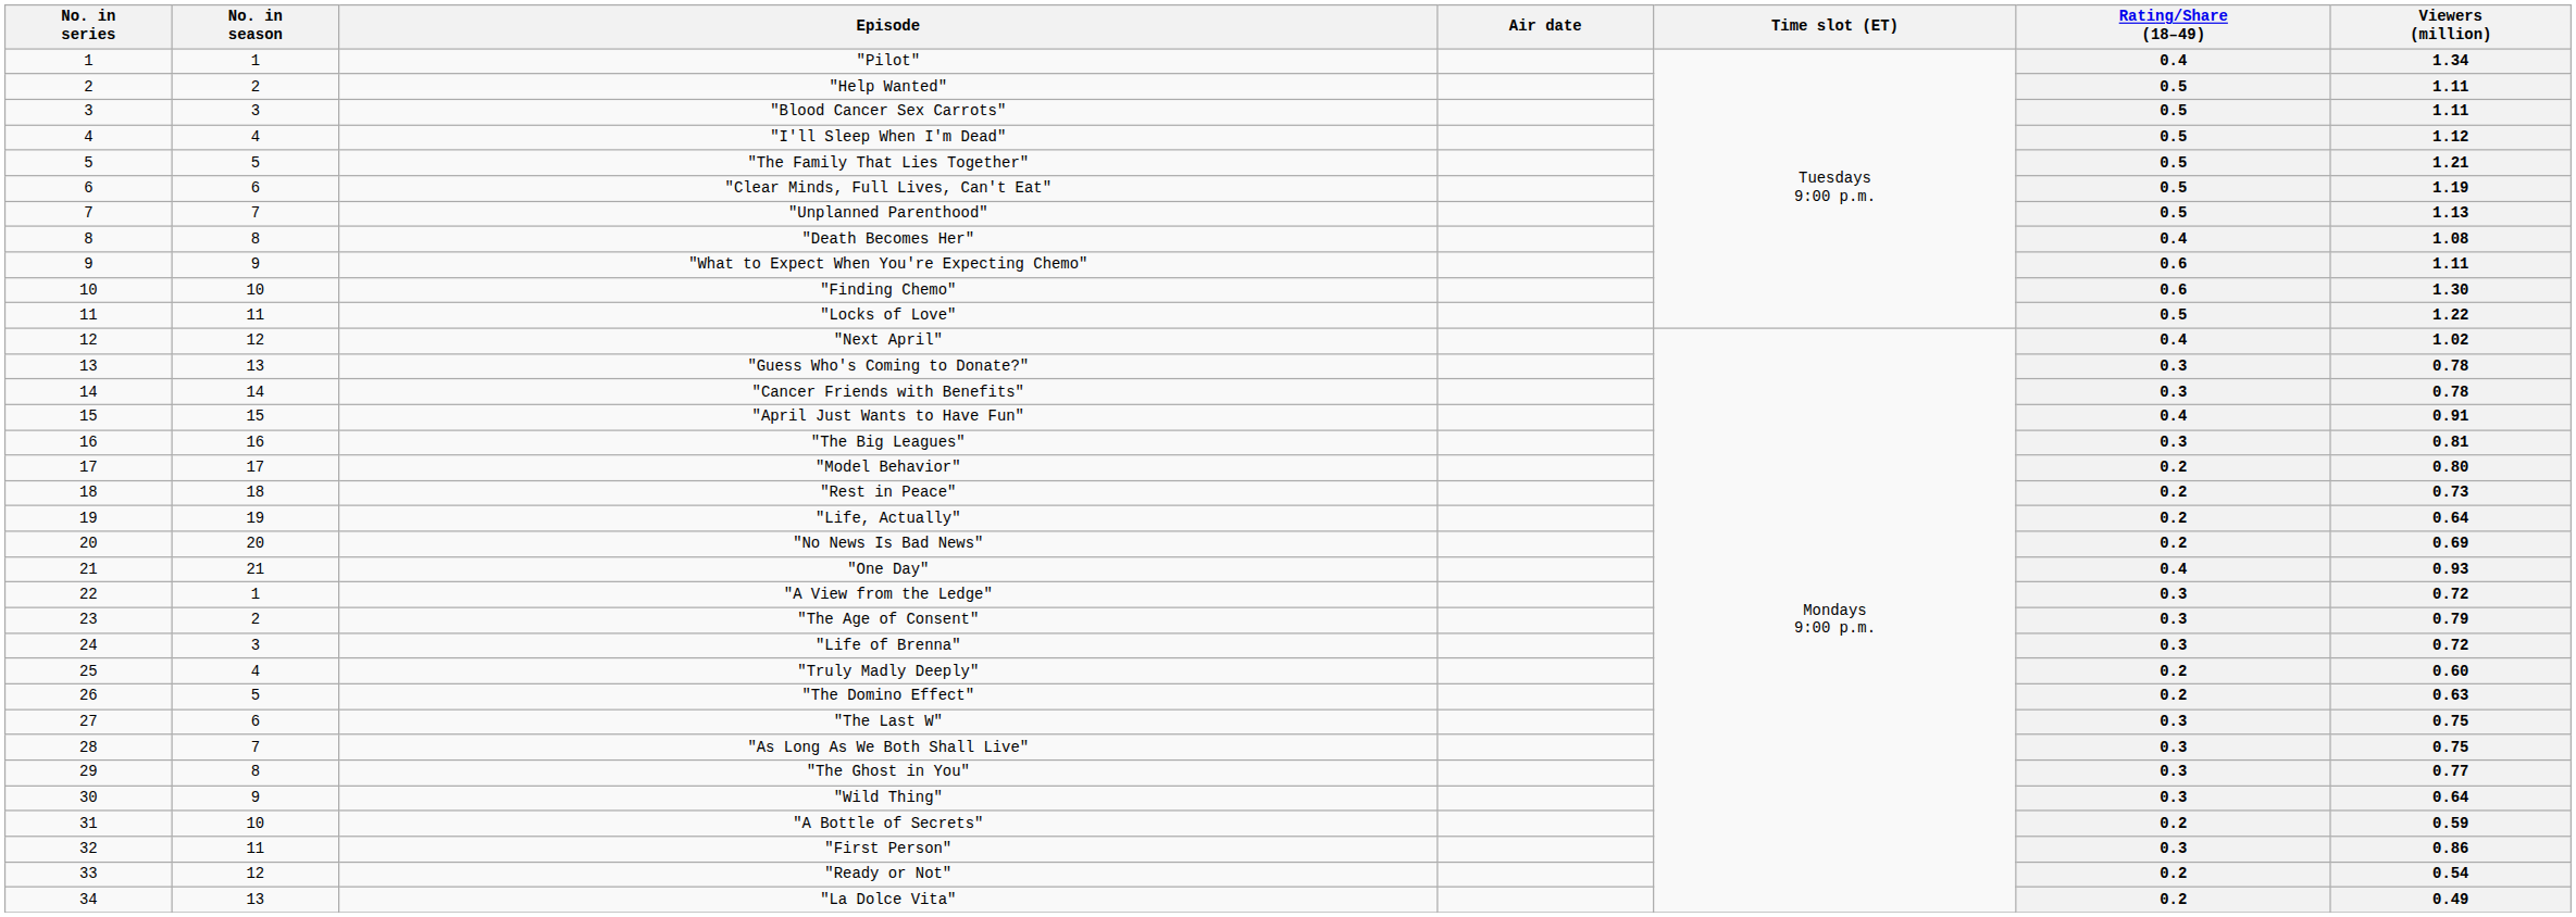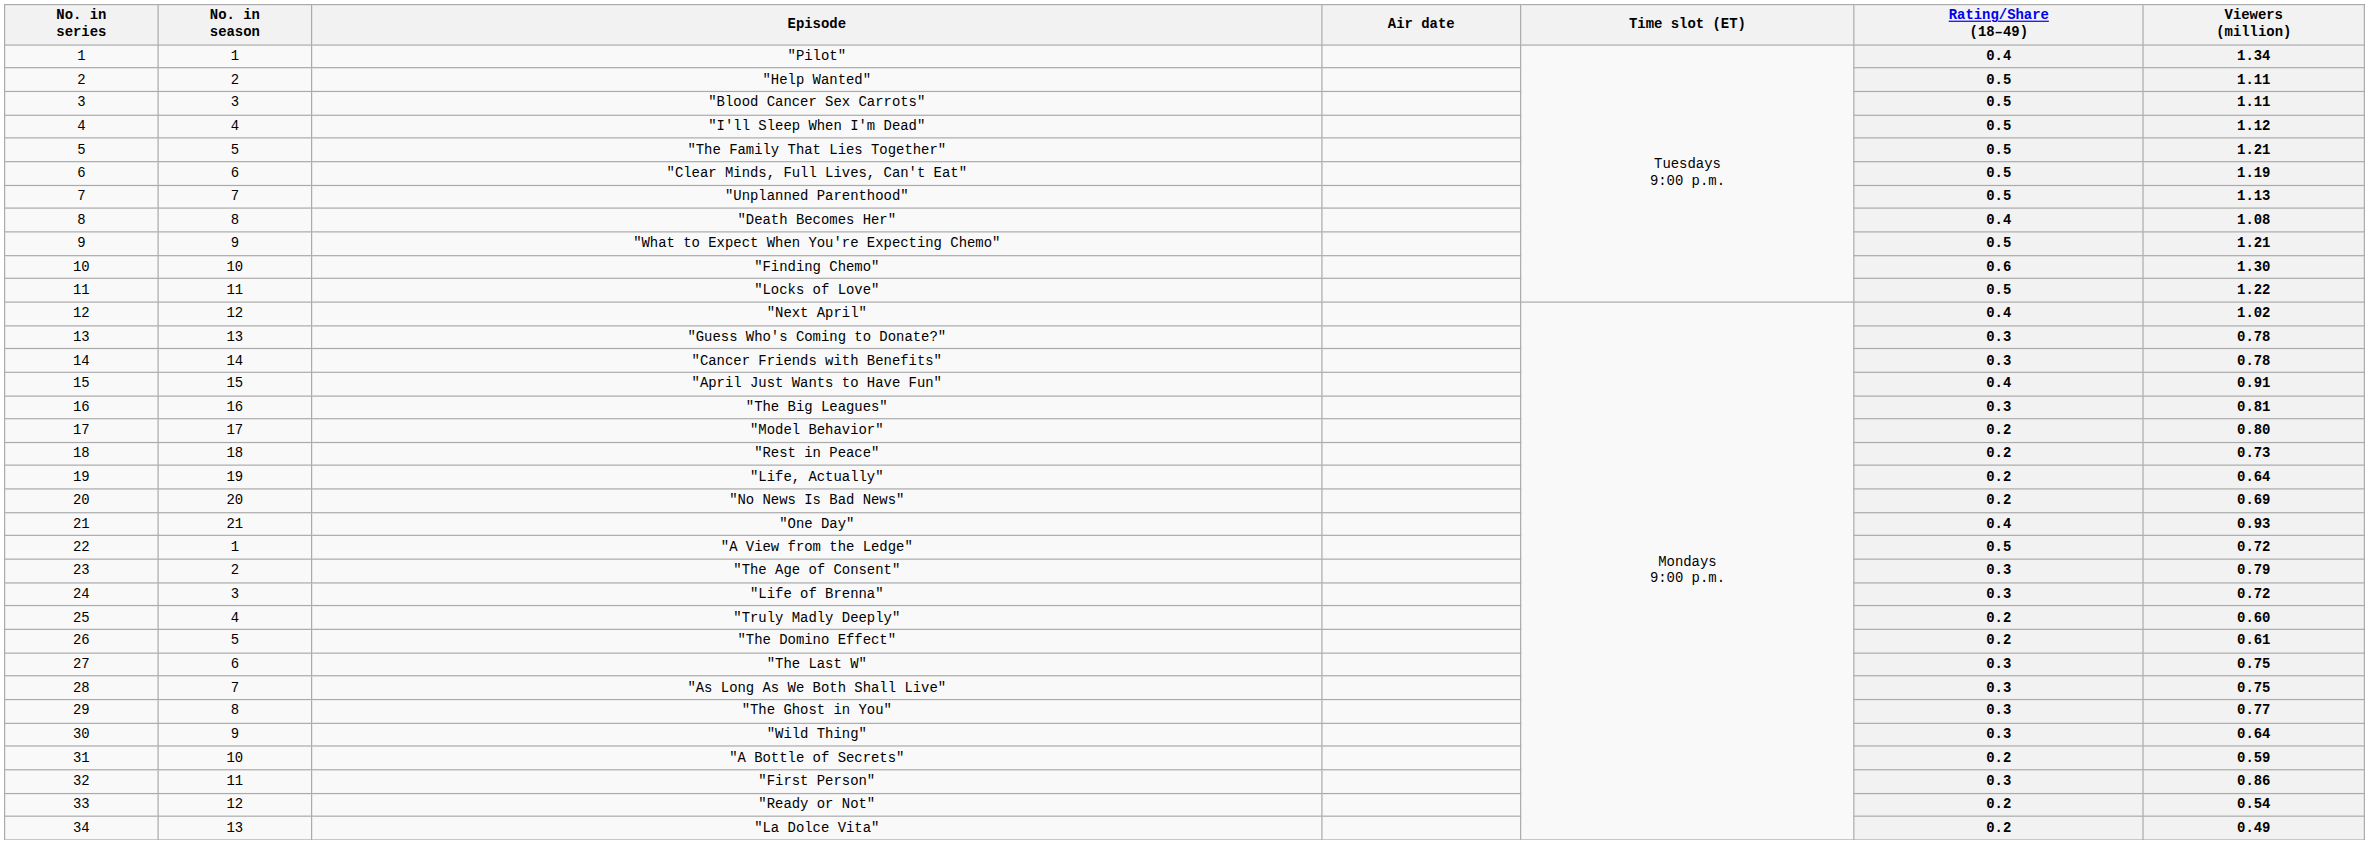"What to Expect When You're Expecting Chemo" | Rating/Share (18–49): 0.6 -> 0.5
"What to Expect When You're Expecting Chemo" | Viewers (million): 1.11 -> 1.21
"A View from the Ledge" | Rating/Share (18–49): 0.3 -> 0.5
"The Domino Effect" | Viewers (million): 0.63 -> 0.61
